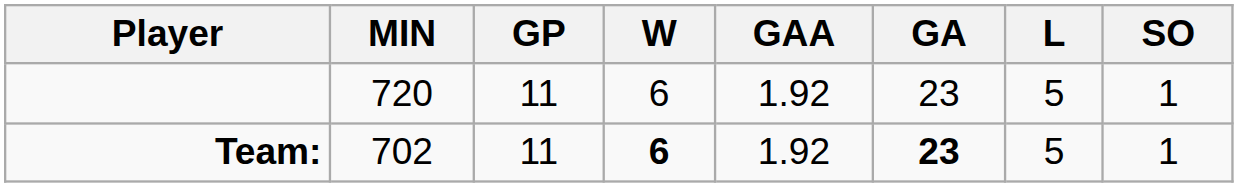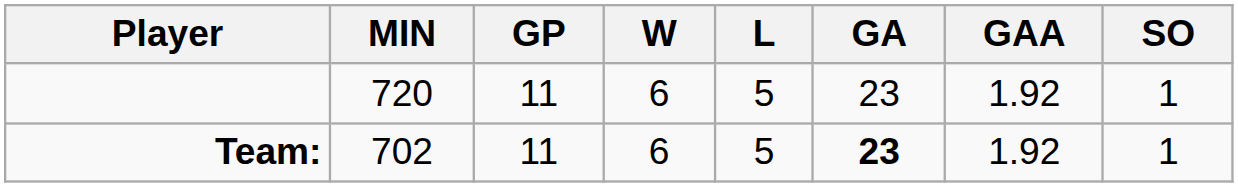columns swapped: L <-> GAA
Team: | W: bold -> normal
